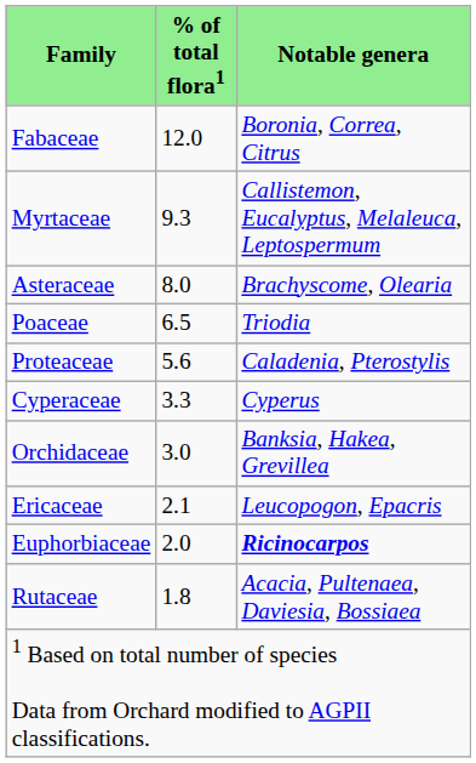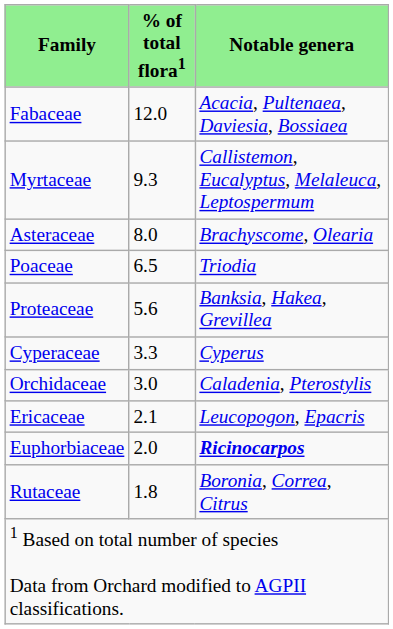Fabaceae | Notable genera: Boronia, Correa, Citrus -> Acacia, Pultenaea, Daviesia, Bossiaea
Proteaceae | Notable genera: Caladenia, Pterostylis -> Banksia, Hakea, Grevillea
Orchidaceae | Notable genera: Banksia, Hakea, Grevillea -> Caladenia, Pterostylis
Rutaceae | Notable genera: Acacia, Pultenaea, Daviesia, Bossiaea -> Boronia, Correa, Citrus
